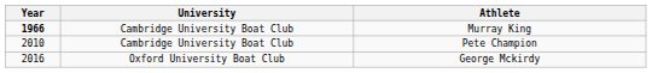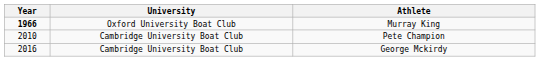Murray King | University: Cambridge University Boat Club -> Oxford University Boat Club
George Mckirdy | University: Oxford University Boat Club -> Cambridge University Boat Club
